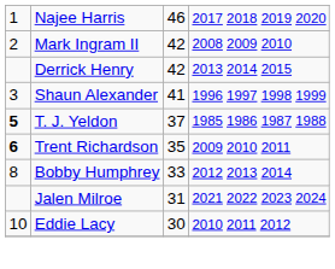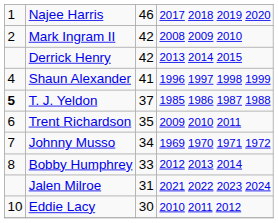Shaun Alexander | column 1: 3 -> 4
Trent Richardson | column 1: bold -> normal
+ row: 7 | Johnny Musso | 34 | 1969 1970 1971 1972
